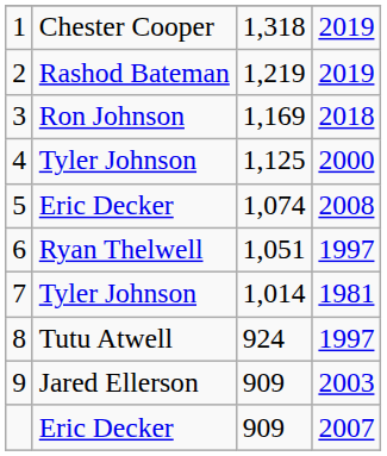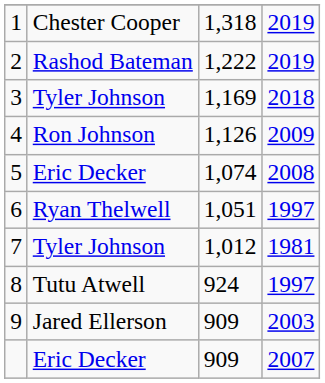2 | column 3: 1,219 -> 1,222
3 | column 2: Ron Johnson -> Tyler Johnson
4 | column 2: Tyler Johnson -> Ron Johnson
4 | column 3: 1,125 -> 1,126
4 | column 4: 2000 -> 2009
7 | column 3: 1,014 -> 1,012
